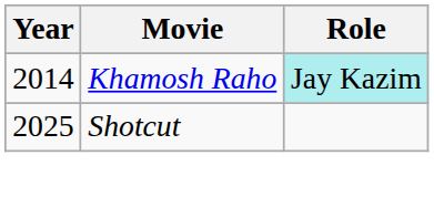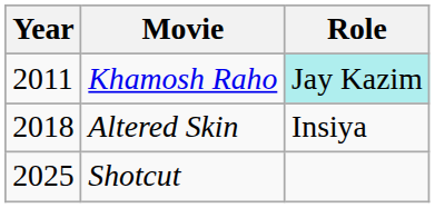Khamosh Raho | Year: 2014 -> 2011
+ row: 2018 | Altered Skin | Insiya
